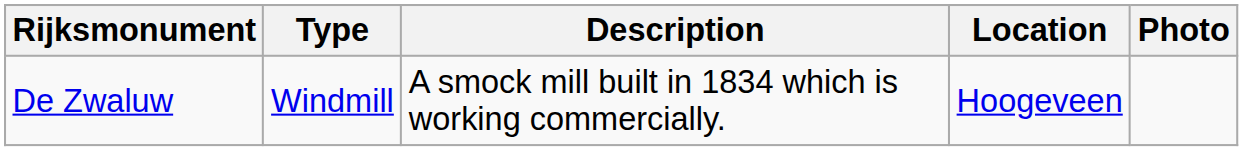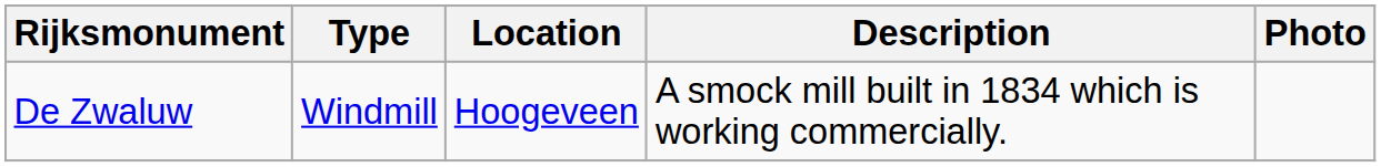columns swapped: Location <-> Description
